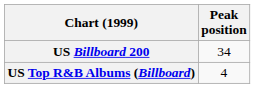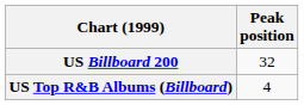US Billboard 200 | Peak position: 34 -> 32
